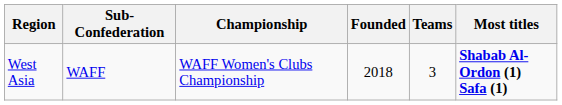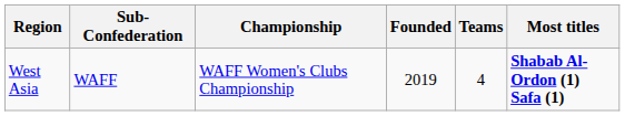West Asia | Founded: 2018 -> 2019
West Asia | Teams: 3 -> 4
